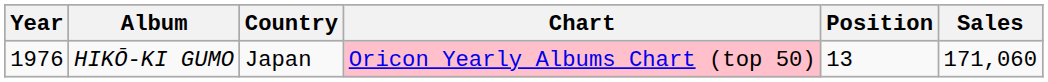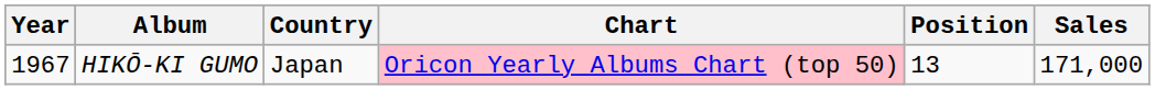HIKŌ-KI GUMO | Year: 1976 -> 1967
HIKŌ-KI GUMO | Sales: 171,060 -> 171,000
